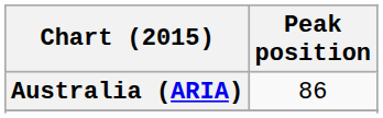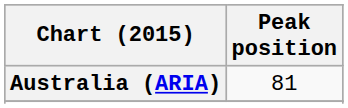Australia (ARIA) | Peak position: 86 -> 81
